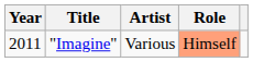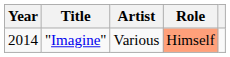"Imagine" | Year: 2011 -> 2014
